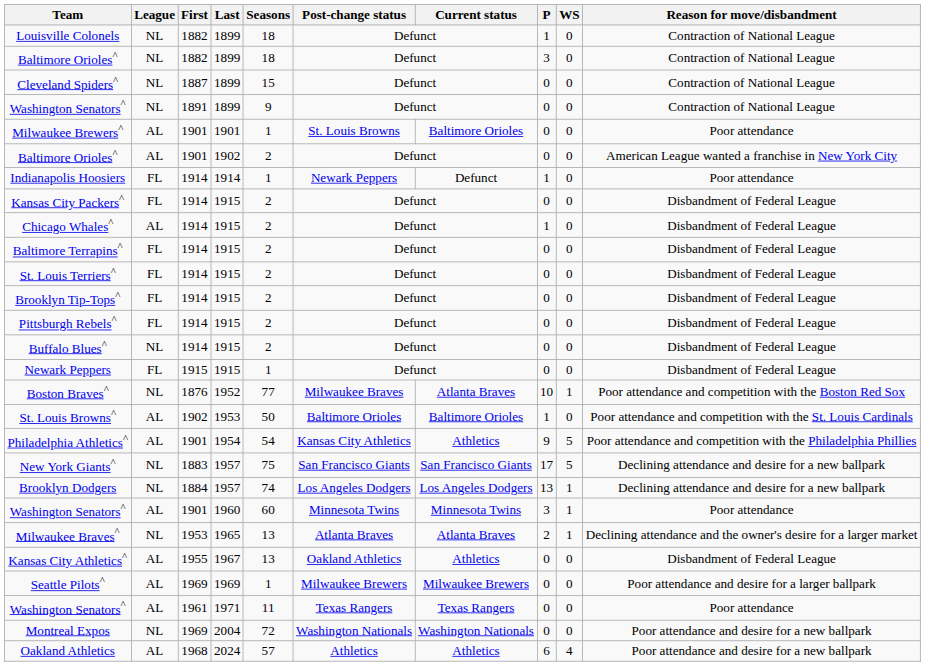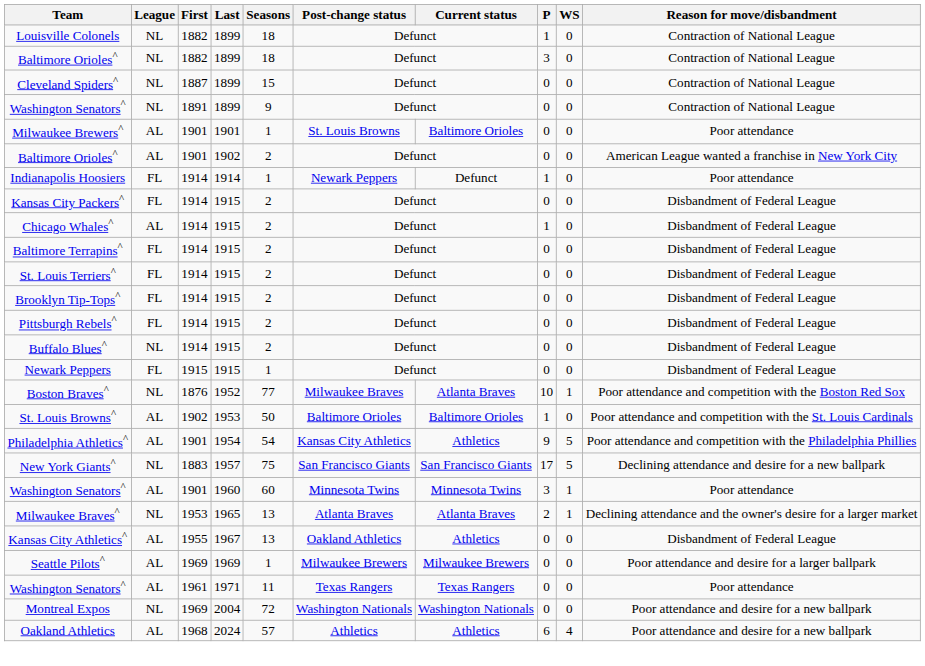- row: Brooklyn Dodgers | NL | 1884 | 1957 | 74 | Los Angeles Dodgers | Los Angeles Dodgers | 13 | 1 | Declining attendance and desire for a new ballpark
